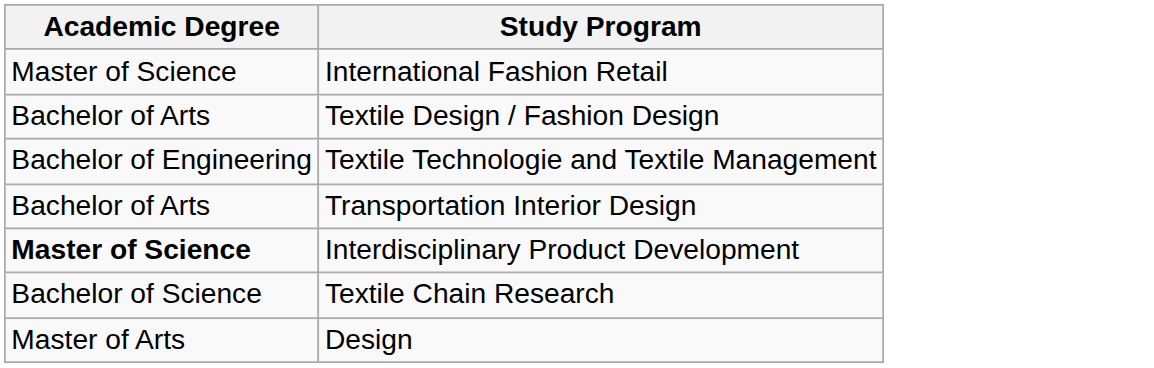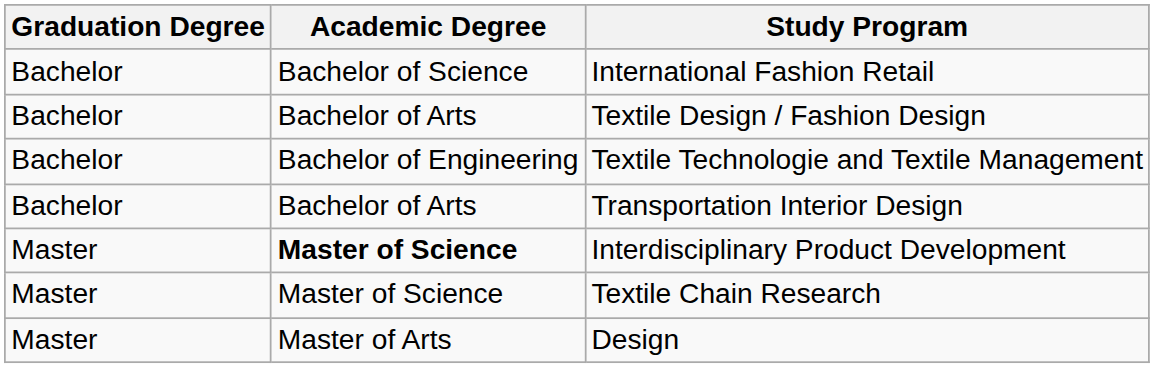+ column: Graduation Degree | Bachelor | Bachelor | Bachelor | Bachelor | Master | Master | Master
International Fashion Retail | Academic Degree: Master of Science -> Bachelor of Science
Textile Chain Research | Academic Degree: Bachelor of Science -> Master of Science
